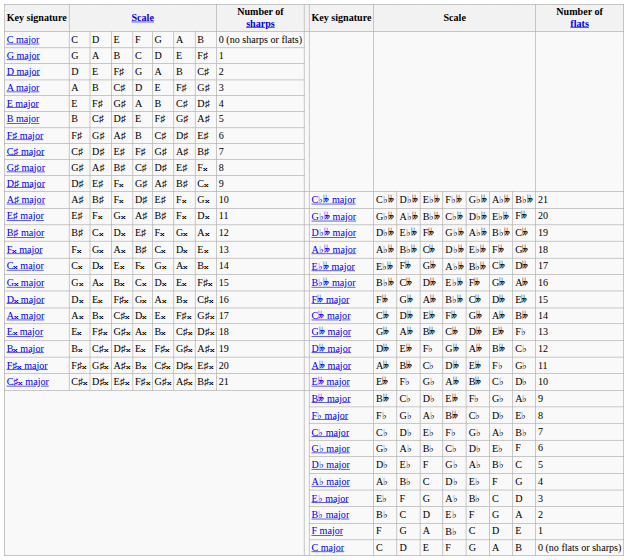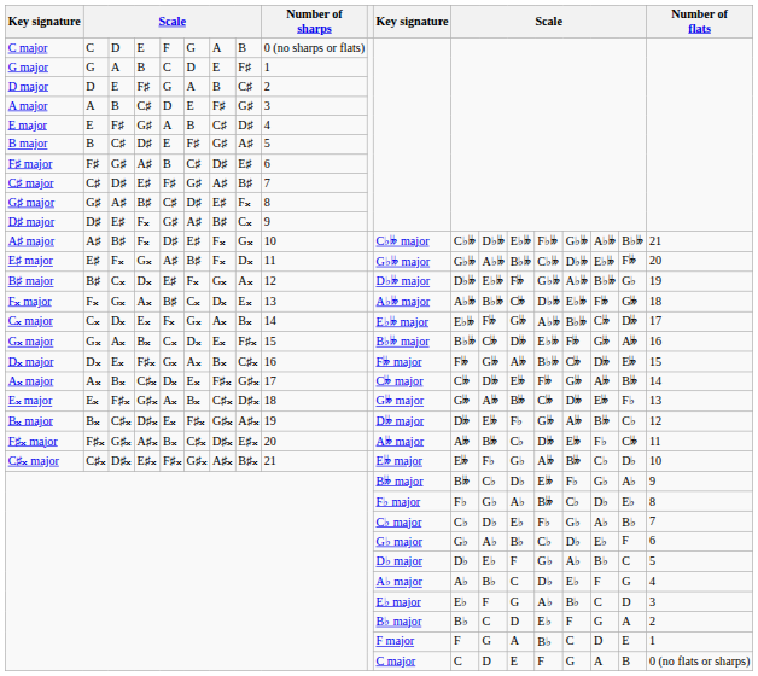B♯ major | column 18: C𝄫 -> G♭
F♯𝄪 major | column 18: G♭ -> C𝄫
